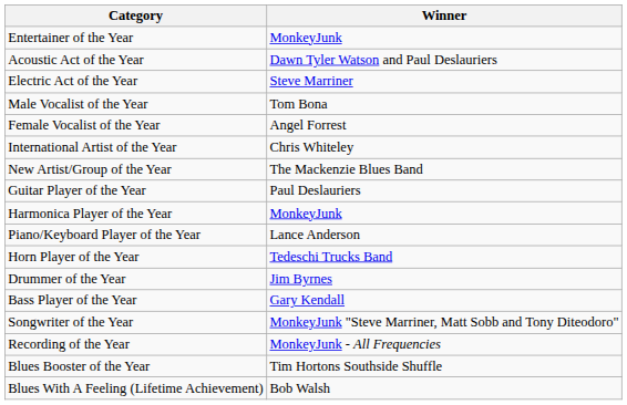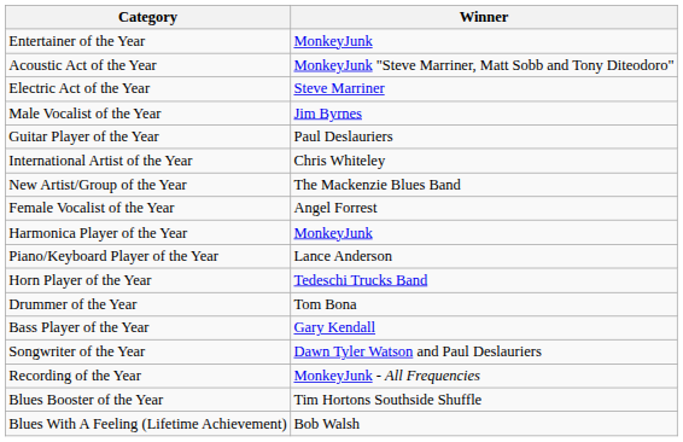Acoustic Act of the Year | Winner: Dawn Tyler Watson and Paul Deslauriers -> MonkeyJunk "Steve Marriner, Matt Sobb and Tony Diteodoro"
Male Vocalist of the Year | Winner: Tom Bona -> Jim Byrnes
rows swapped: Female Vocalist of the Year <-> Guitar Player of the Year
Drummer of the Year | Winner: Jim Byrnes -> Tom Bona
Songwriter of the Year | Winner: MonkeyJunk "Steve Marriner, Matt Sobb and Tony Diteodoro" -> Dawn Tyler Watson and Paul Deslauriers
